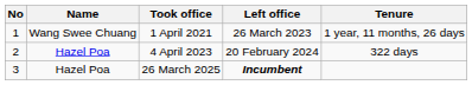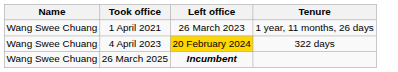- column: No | 1 | 2 | 3
4 April 2023 | Name: Hazel Poa -> Wang Swee Chuang
4 April 2023 | Left office: no background -> gold background
26 March 2025 | Name: Hazel Poa -> Wang Swee Chuang
